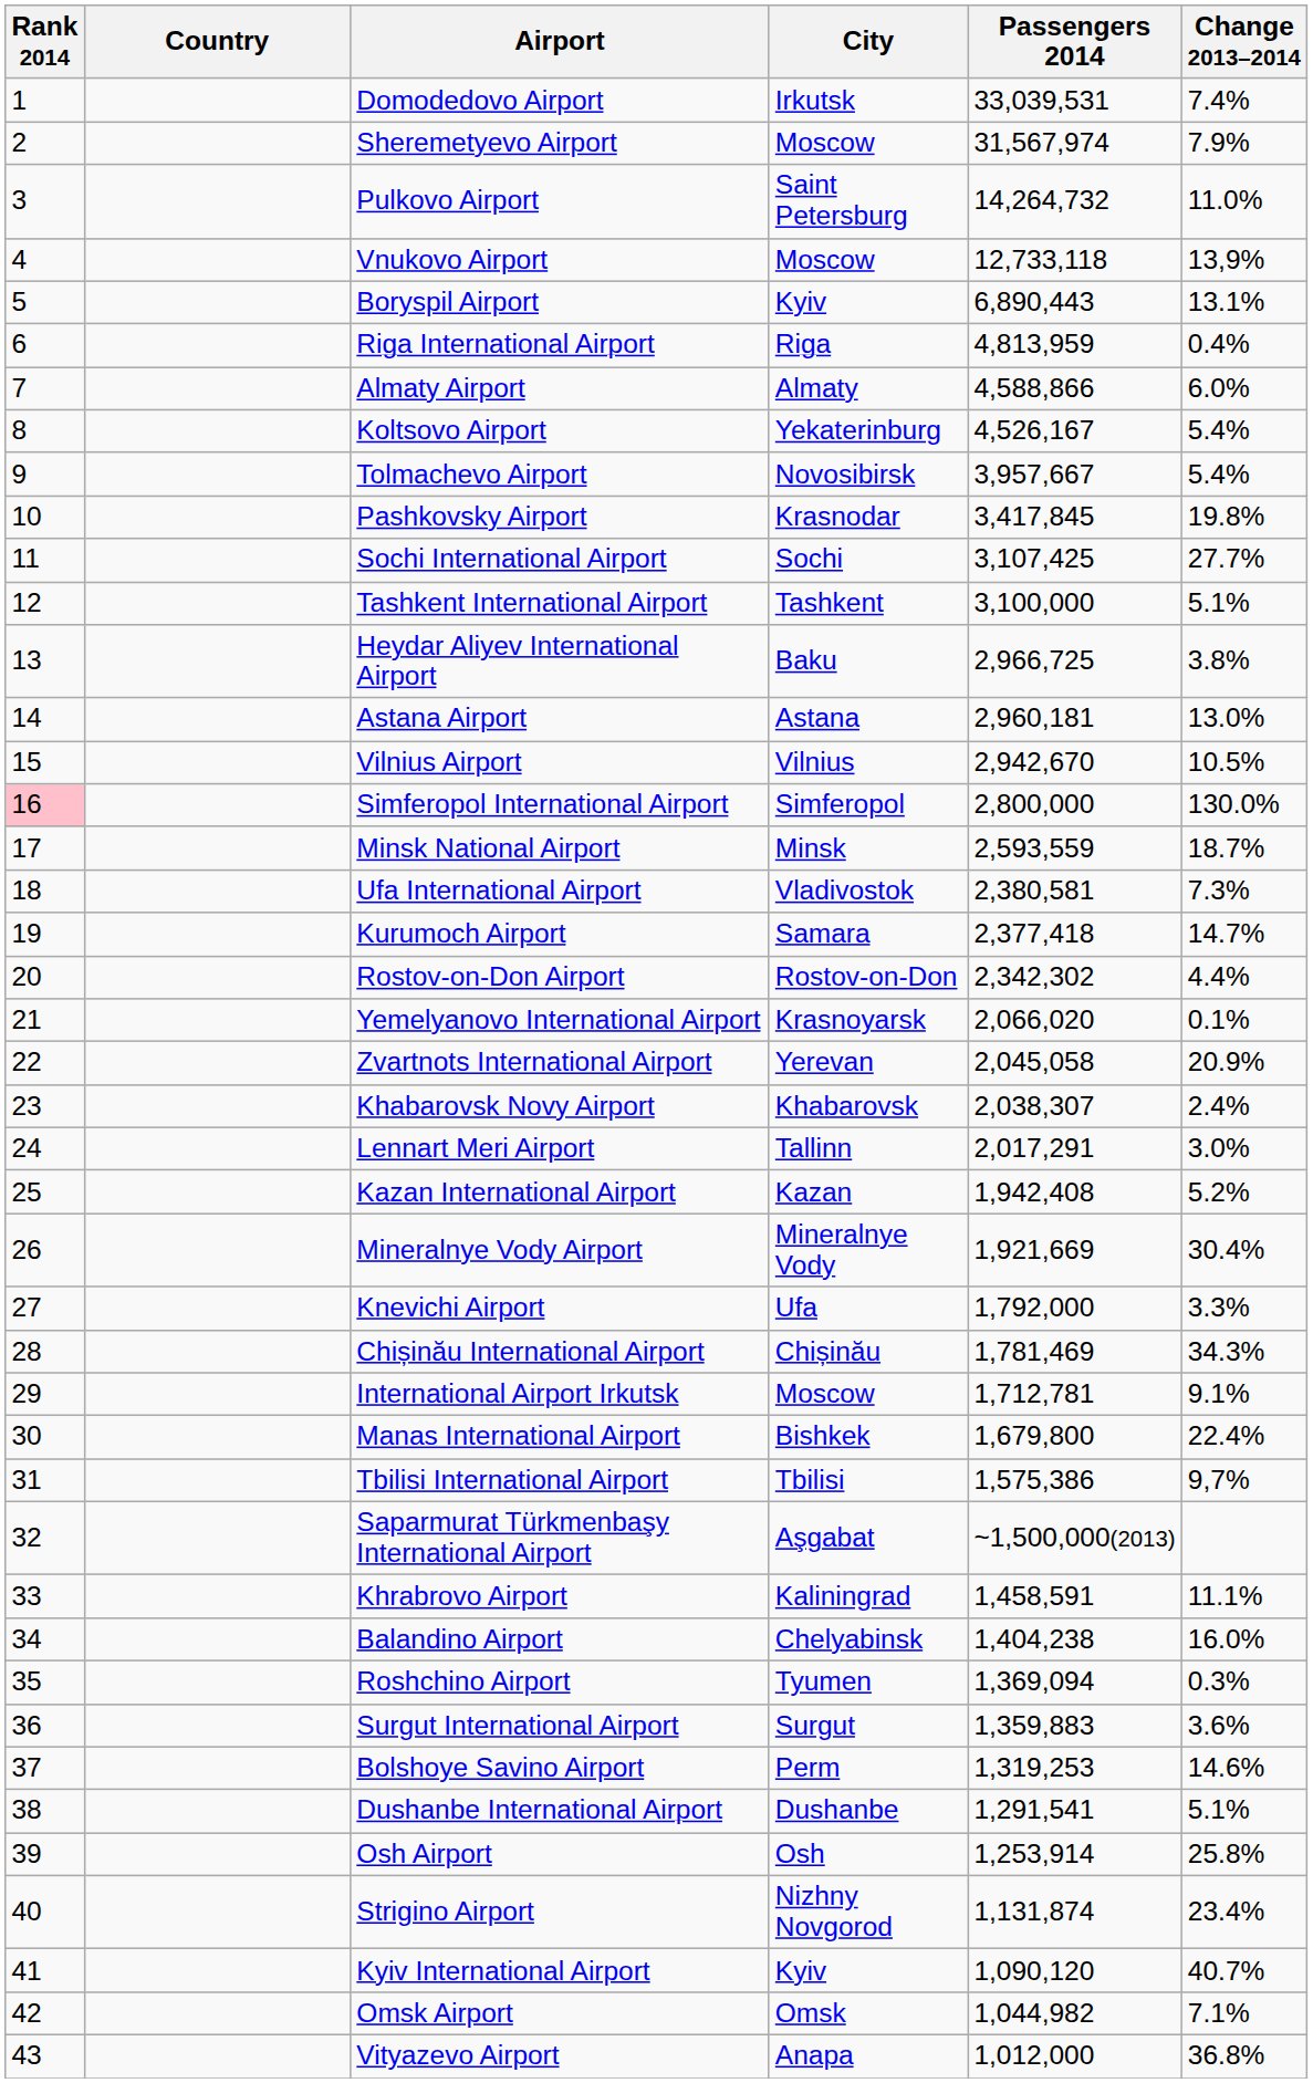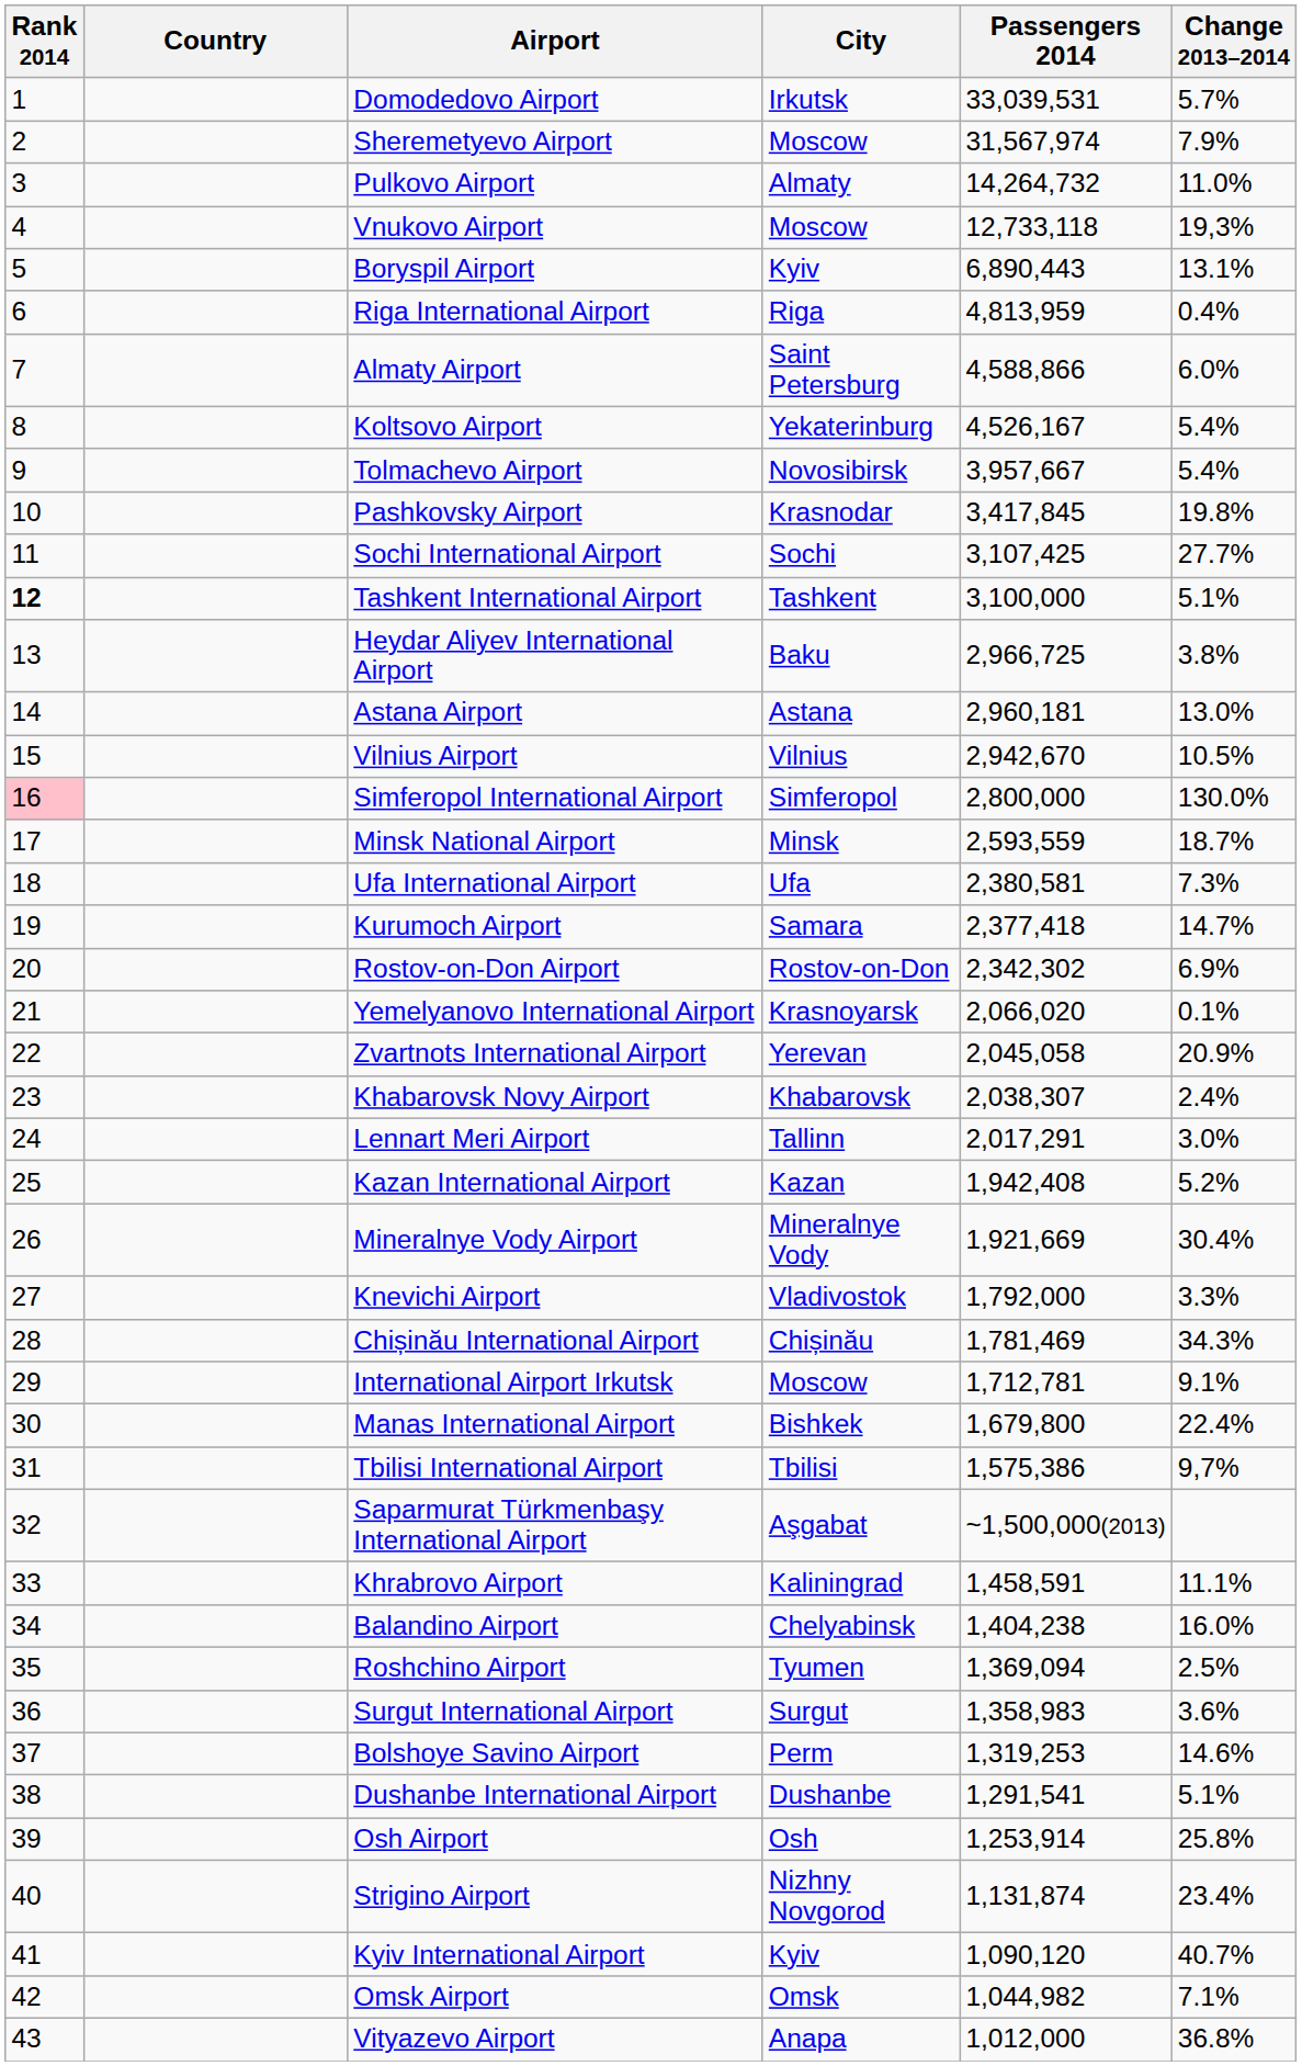Domodedovo Airport | Change 2013–2014: 7.4% -> 5.7%
Pulkovo Airport | City: Saint Petersburg -> Almaty
Vnukovo Airport | Change 2013–2014: 13,9% -> 19,3%
Almaty Airport | City: Almaty -> Saint Petersburg
Tashkent International Airport | Rank 2014: normal -> bold
Ufa International Airport | City: Vladivostok -> Ufa
Rostov-on-Don Airport | Change 2013–2014: 4.4% -> 6.9%
Knevichi Airport | City: Ufa -> Vladivostok
Roshchino Airport | Change 2013–2014: 0.3% -> 2.5%
Surgut International Airport | Passengers 2014: 1,359,883 -> 1,358,983
